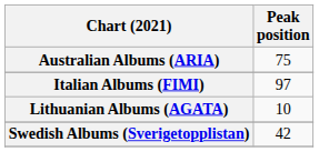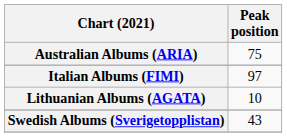Swedish Albums (Sverigetopplistan) | Peak position: 42 -> 43
